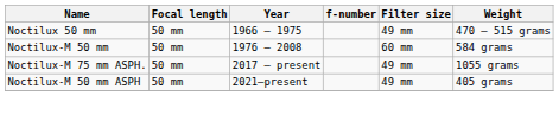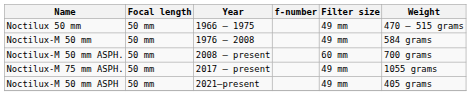Noctilux-M 50 mm | Filter size: 60 mm -> 49 mm
+ row: Noctilux-M 50 mm ASPH. | 50 mm | 2008 – present | 60 mm | 700 grams
